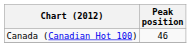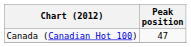Canada (Canadian Hot 100) | Peak position: 46 -> 47
